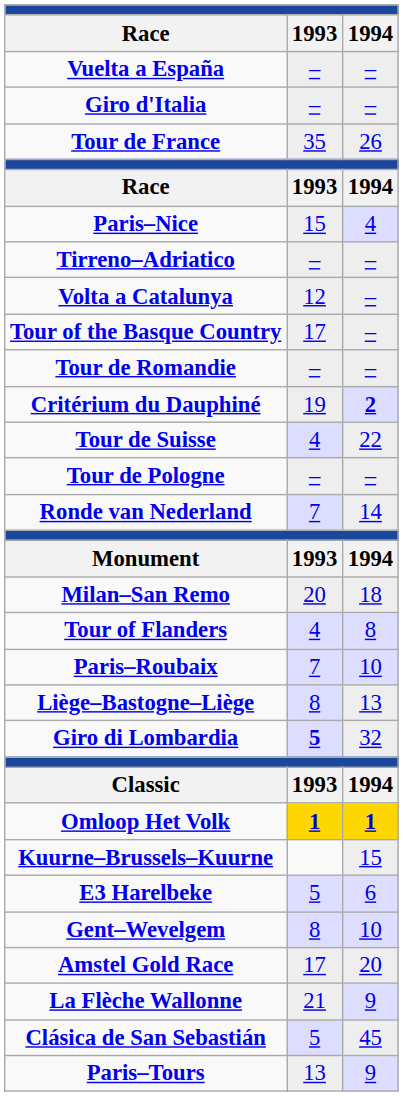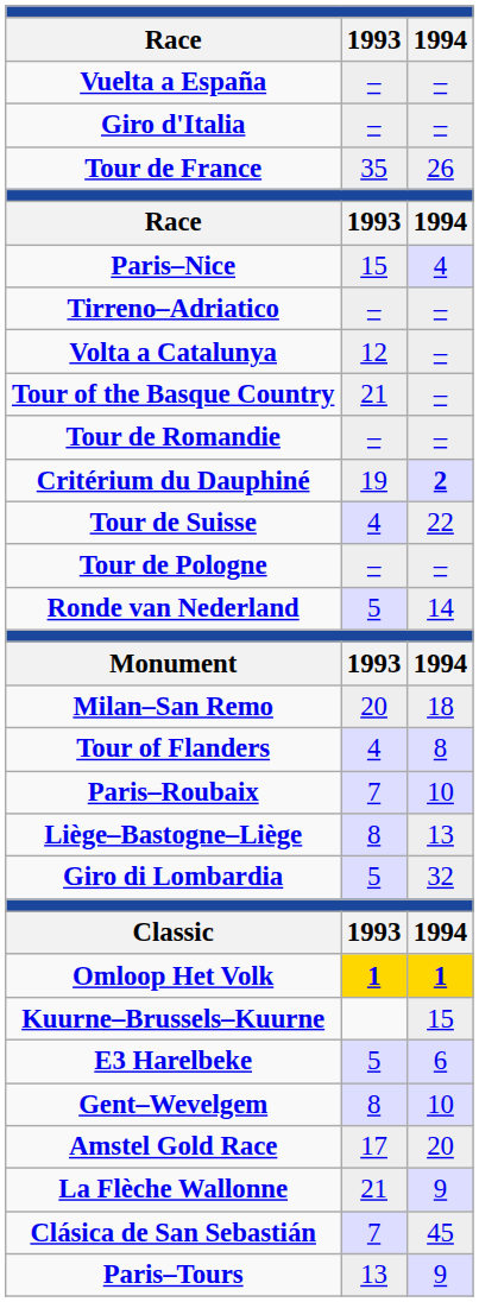Tour of the Basque Country | column 2: 17 -> 21
Ronde van Nederland | column 2: 7 -> 5
Giro di Lombardia | column 2: bold -> normal
Clásica de San Sebastián | column 2: 5 -> 7
